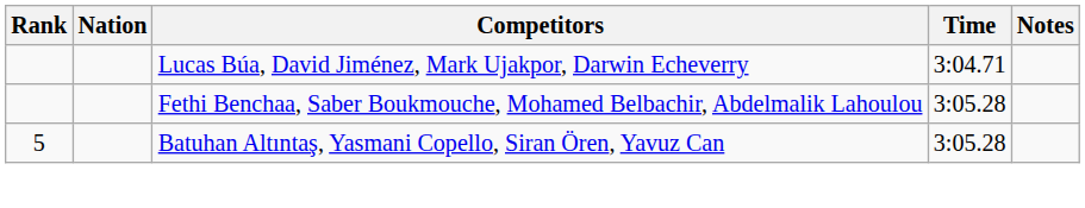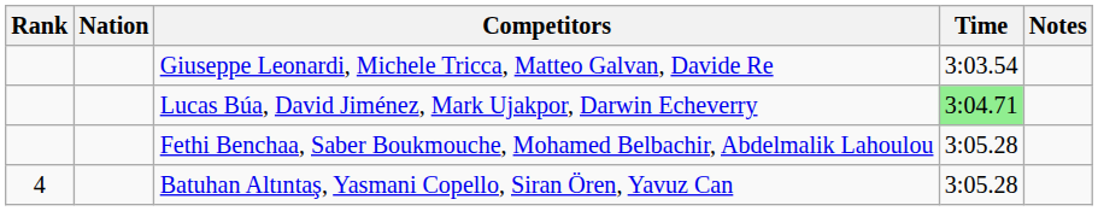+ row: Giuseppe Leonardi, Michele Tricca, Matteo Galvan, Davide Re | 3:03.54
Lucas Búa, David Jiménez, Mark Ujakpor, Darwin Echeverry | Time: no background -> lightgreen background
Batuhan Altıntaş, Yasmani Copello, Siran Ören, Yavuz Can | Rank: 5 -> 4
